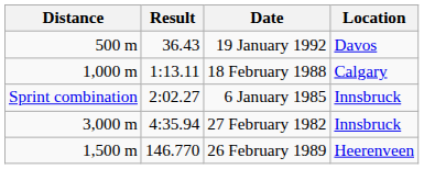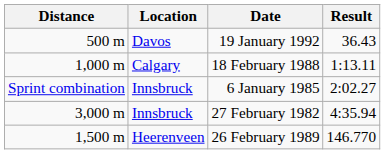columns swapped: Result <-> Location
